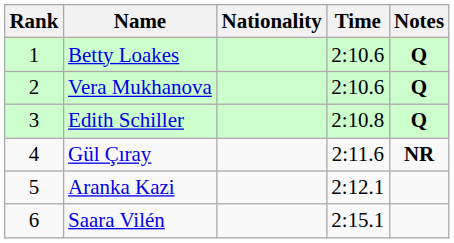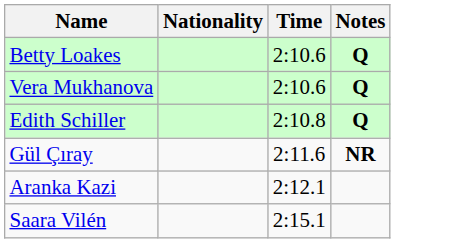- column: Rank | 1 | 2 | 3 | 4 | 5 | 6
